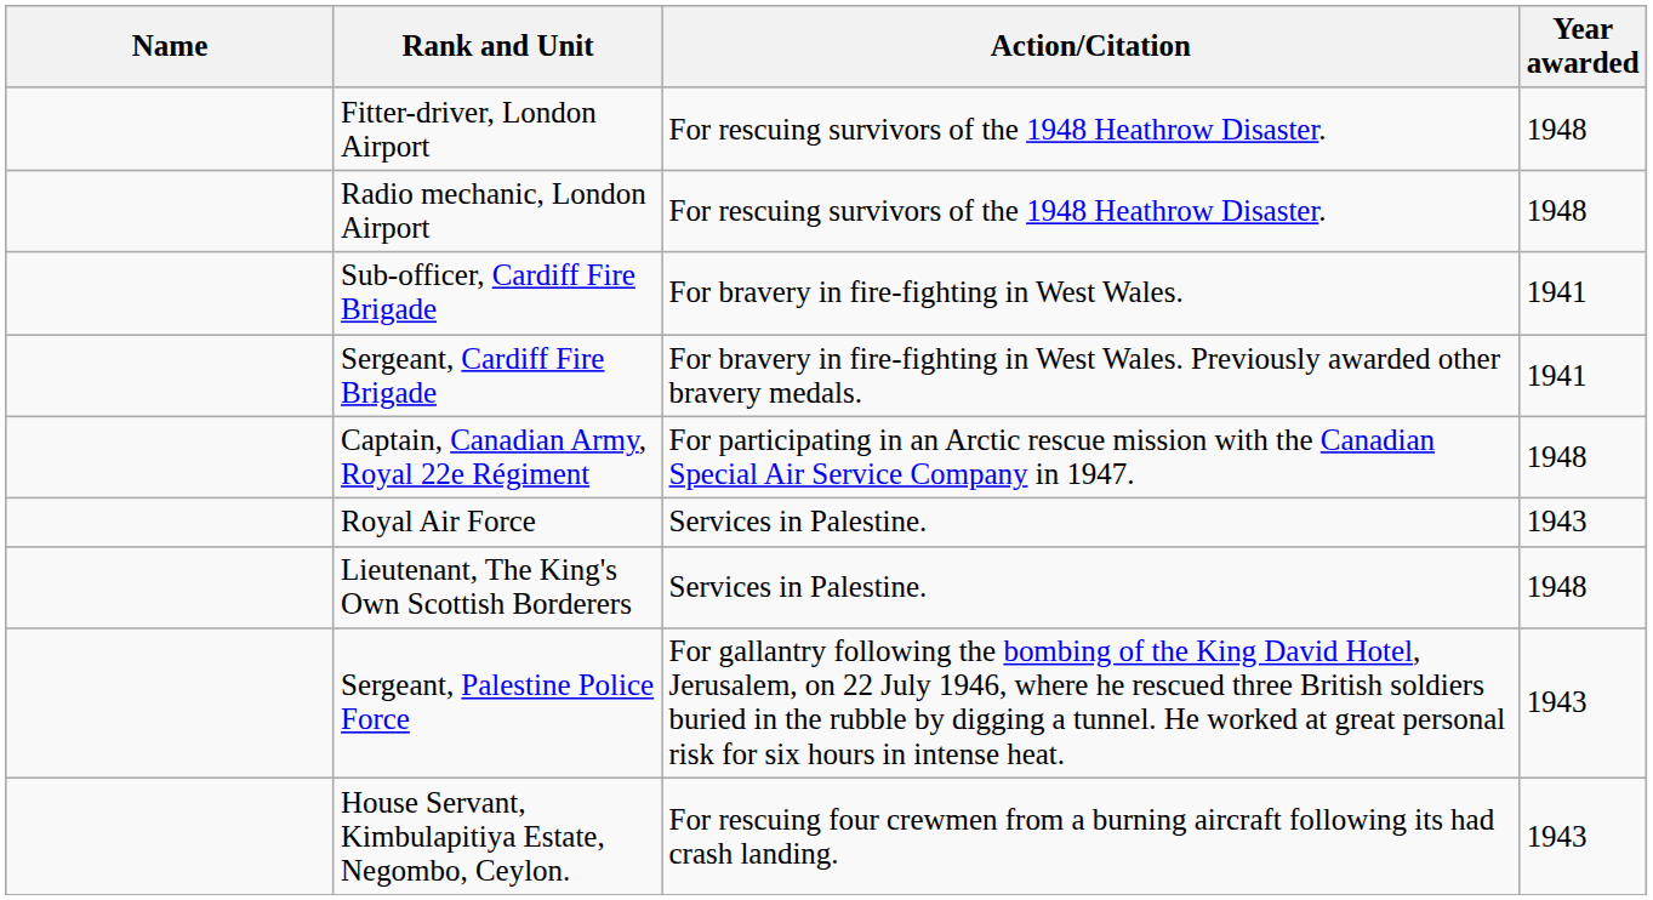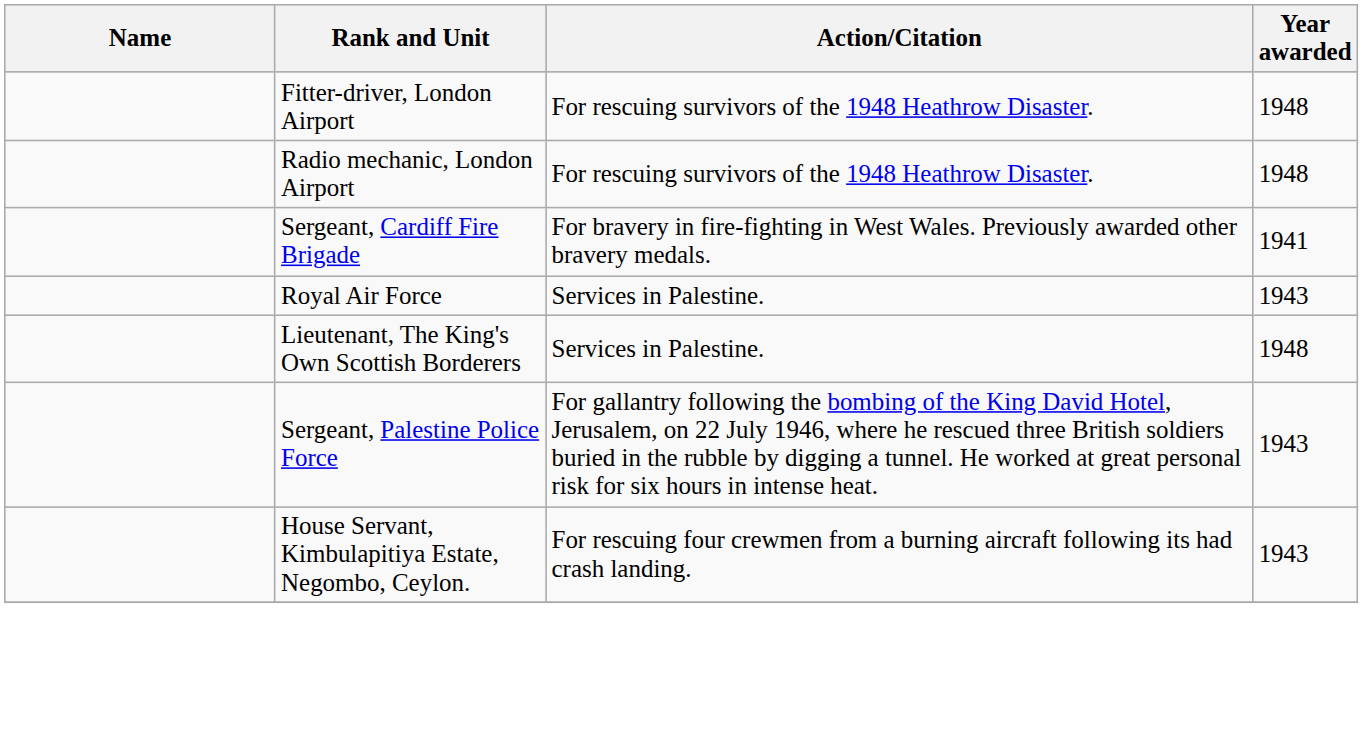- row: Sub-officer, Cardiff Fire Brigade | For bravery in fire-fighting in West Wales. | 1941
- row: Captain, Canadian Army, Royal 22e Régiment | For participating in an Arctic rescue mission with the Canadian Special Air Service Company in 1947. | 1948
